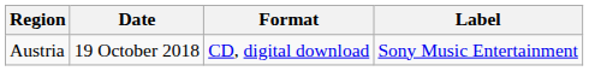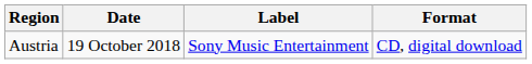columns swapped: Label <-> Format
